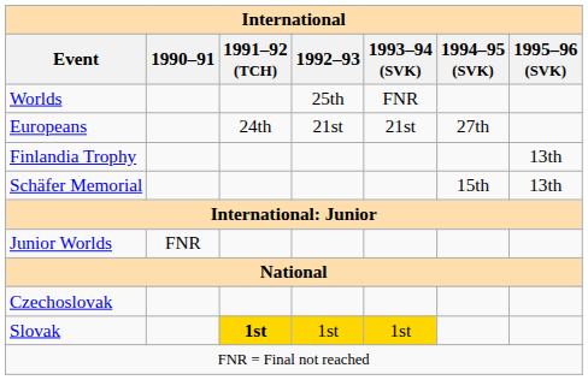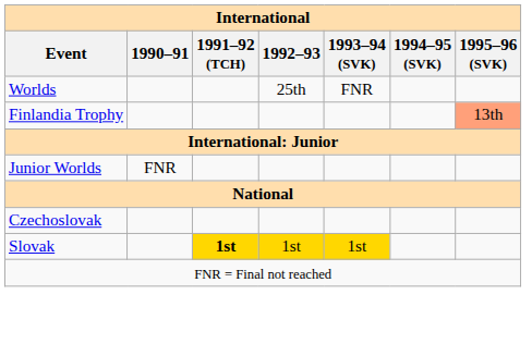- row: Europeans | 24th | 21st | 21st | 27th
Finlandia Trophy | 1995–96 (SVK): no background -> lightsalmon background
- row: Schäfer Memorial | 15th | 13th
